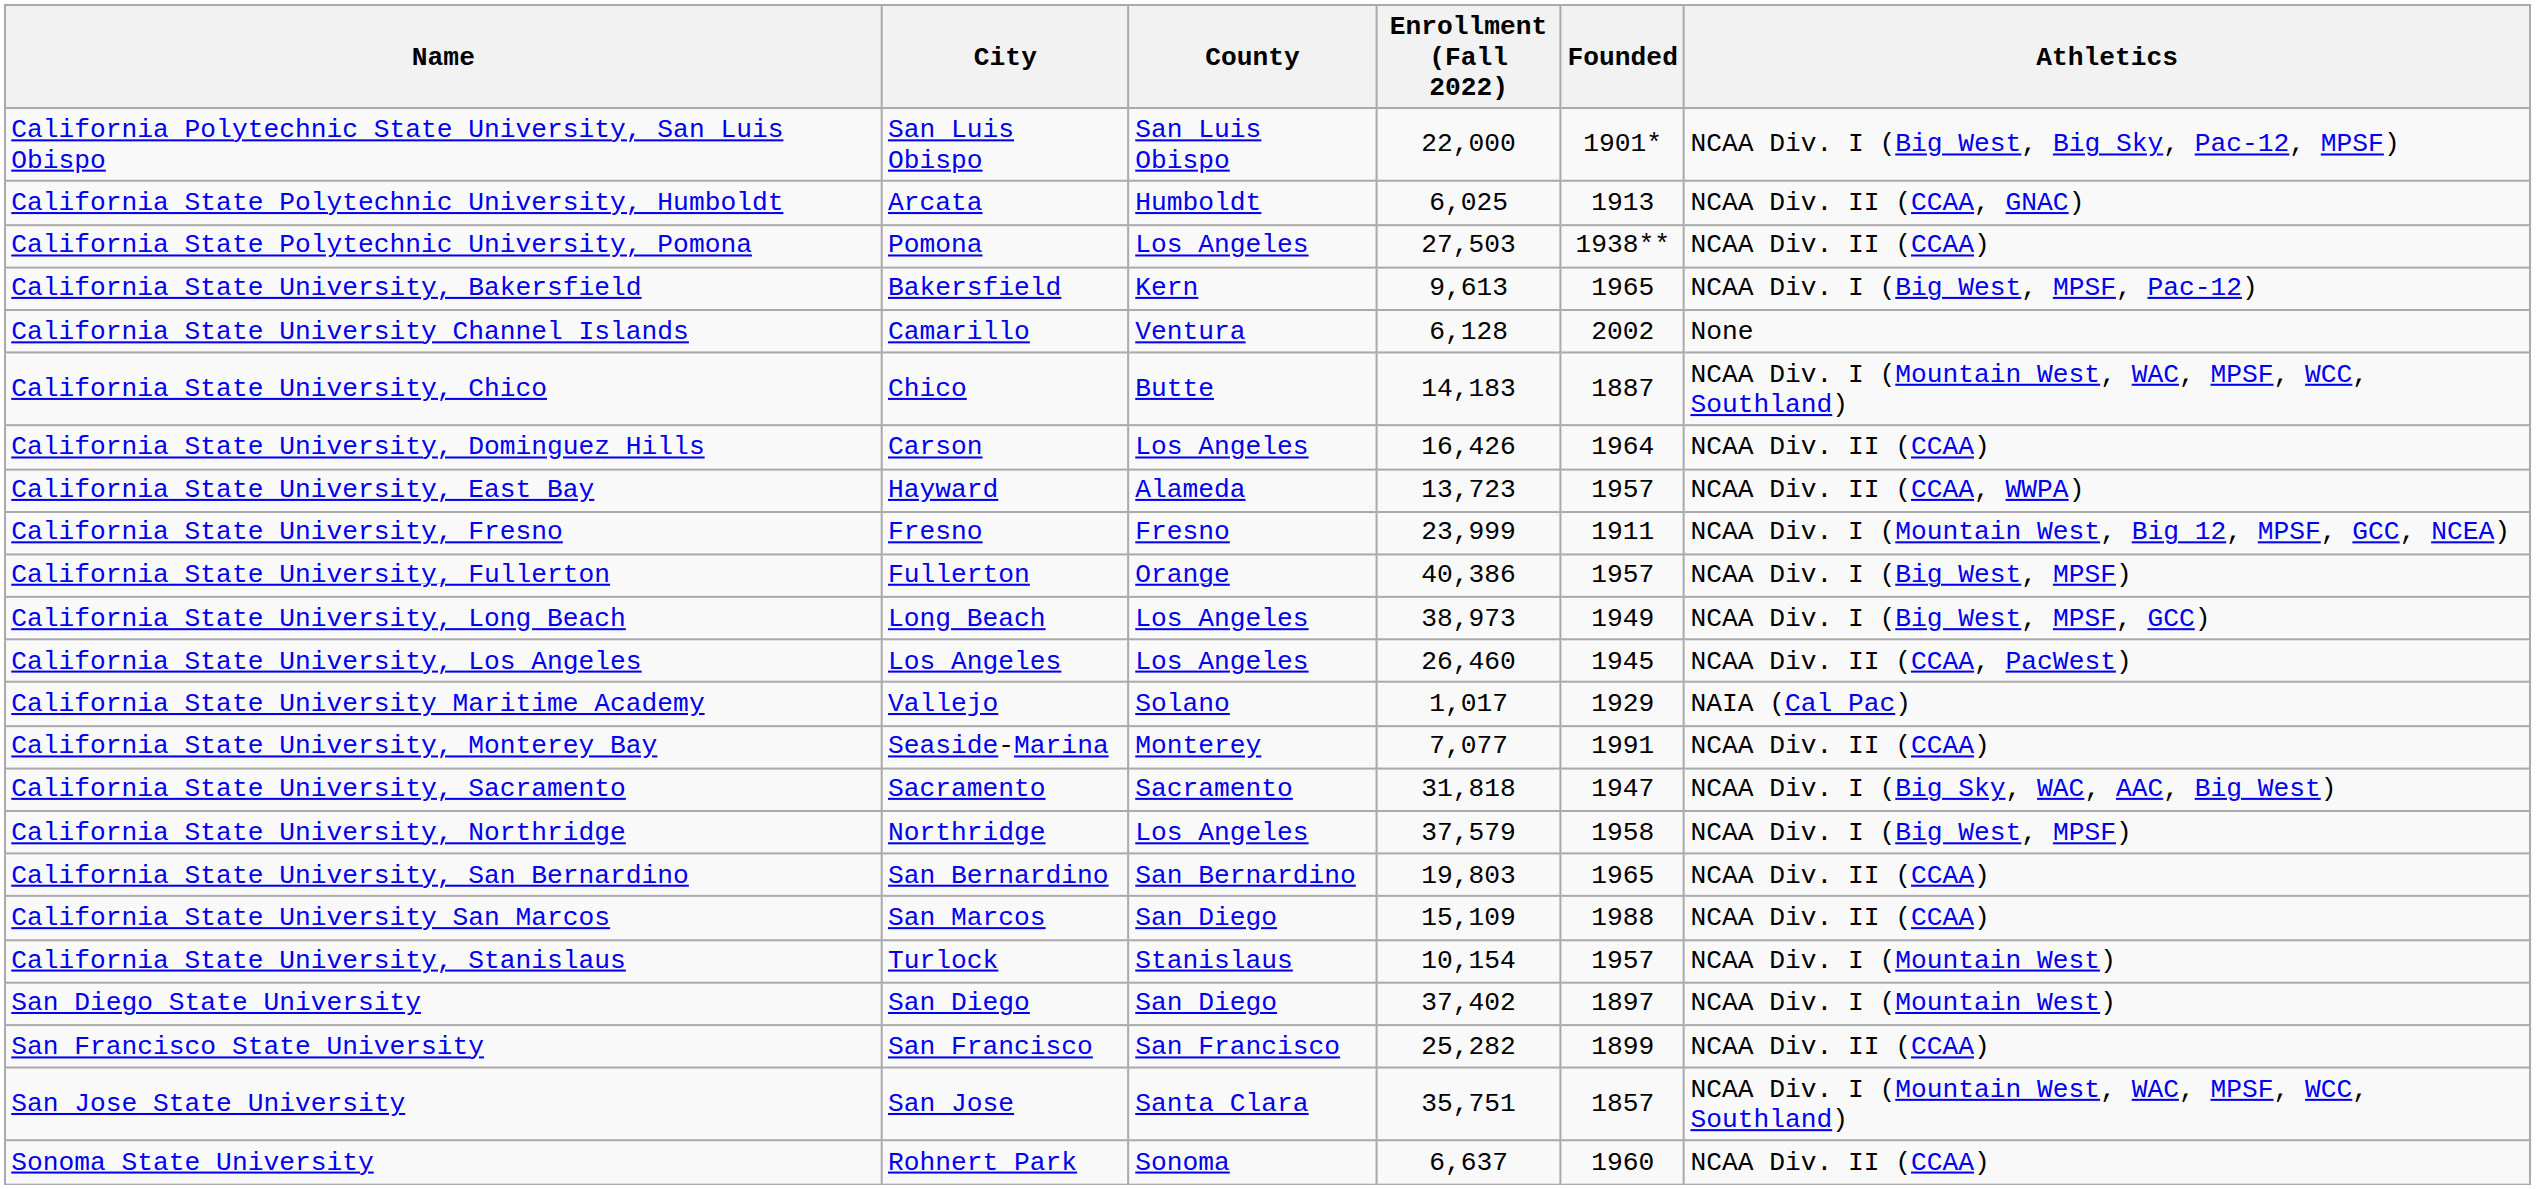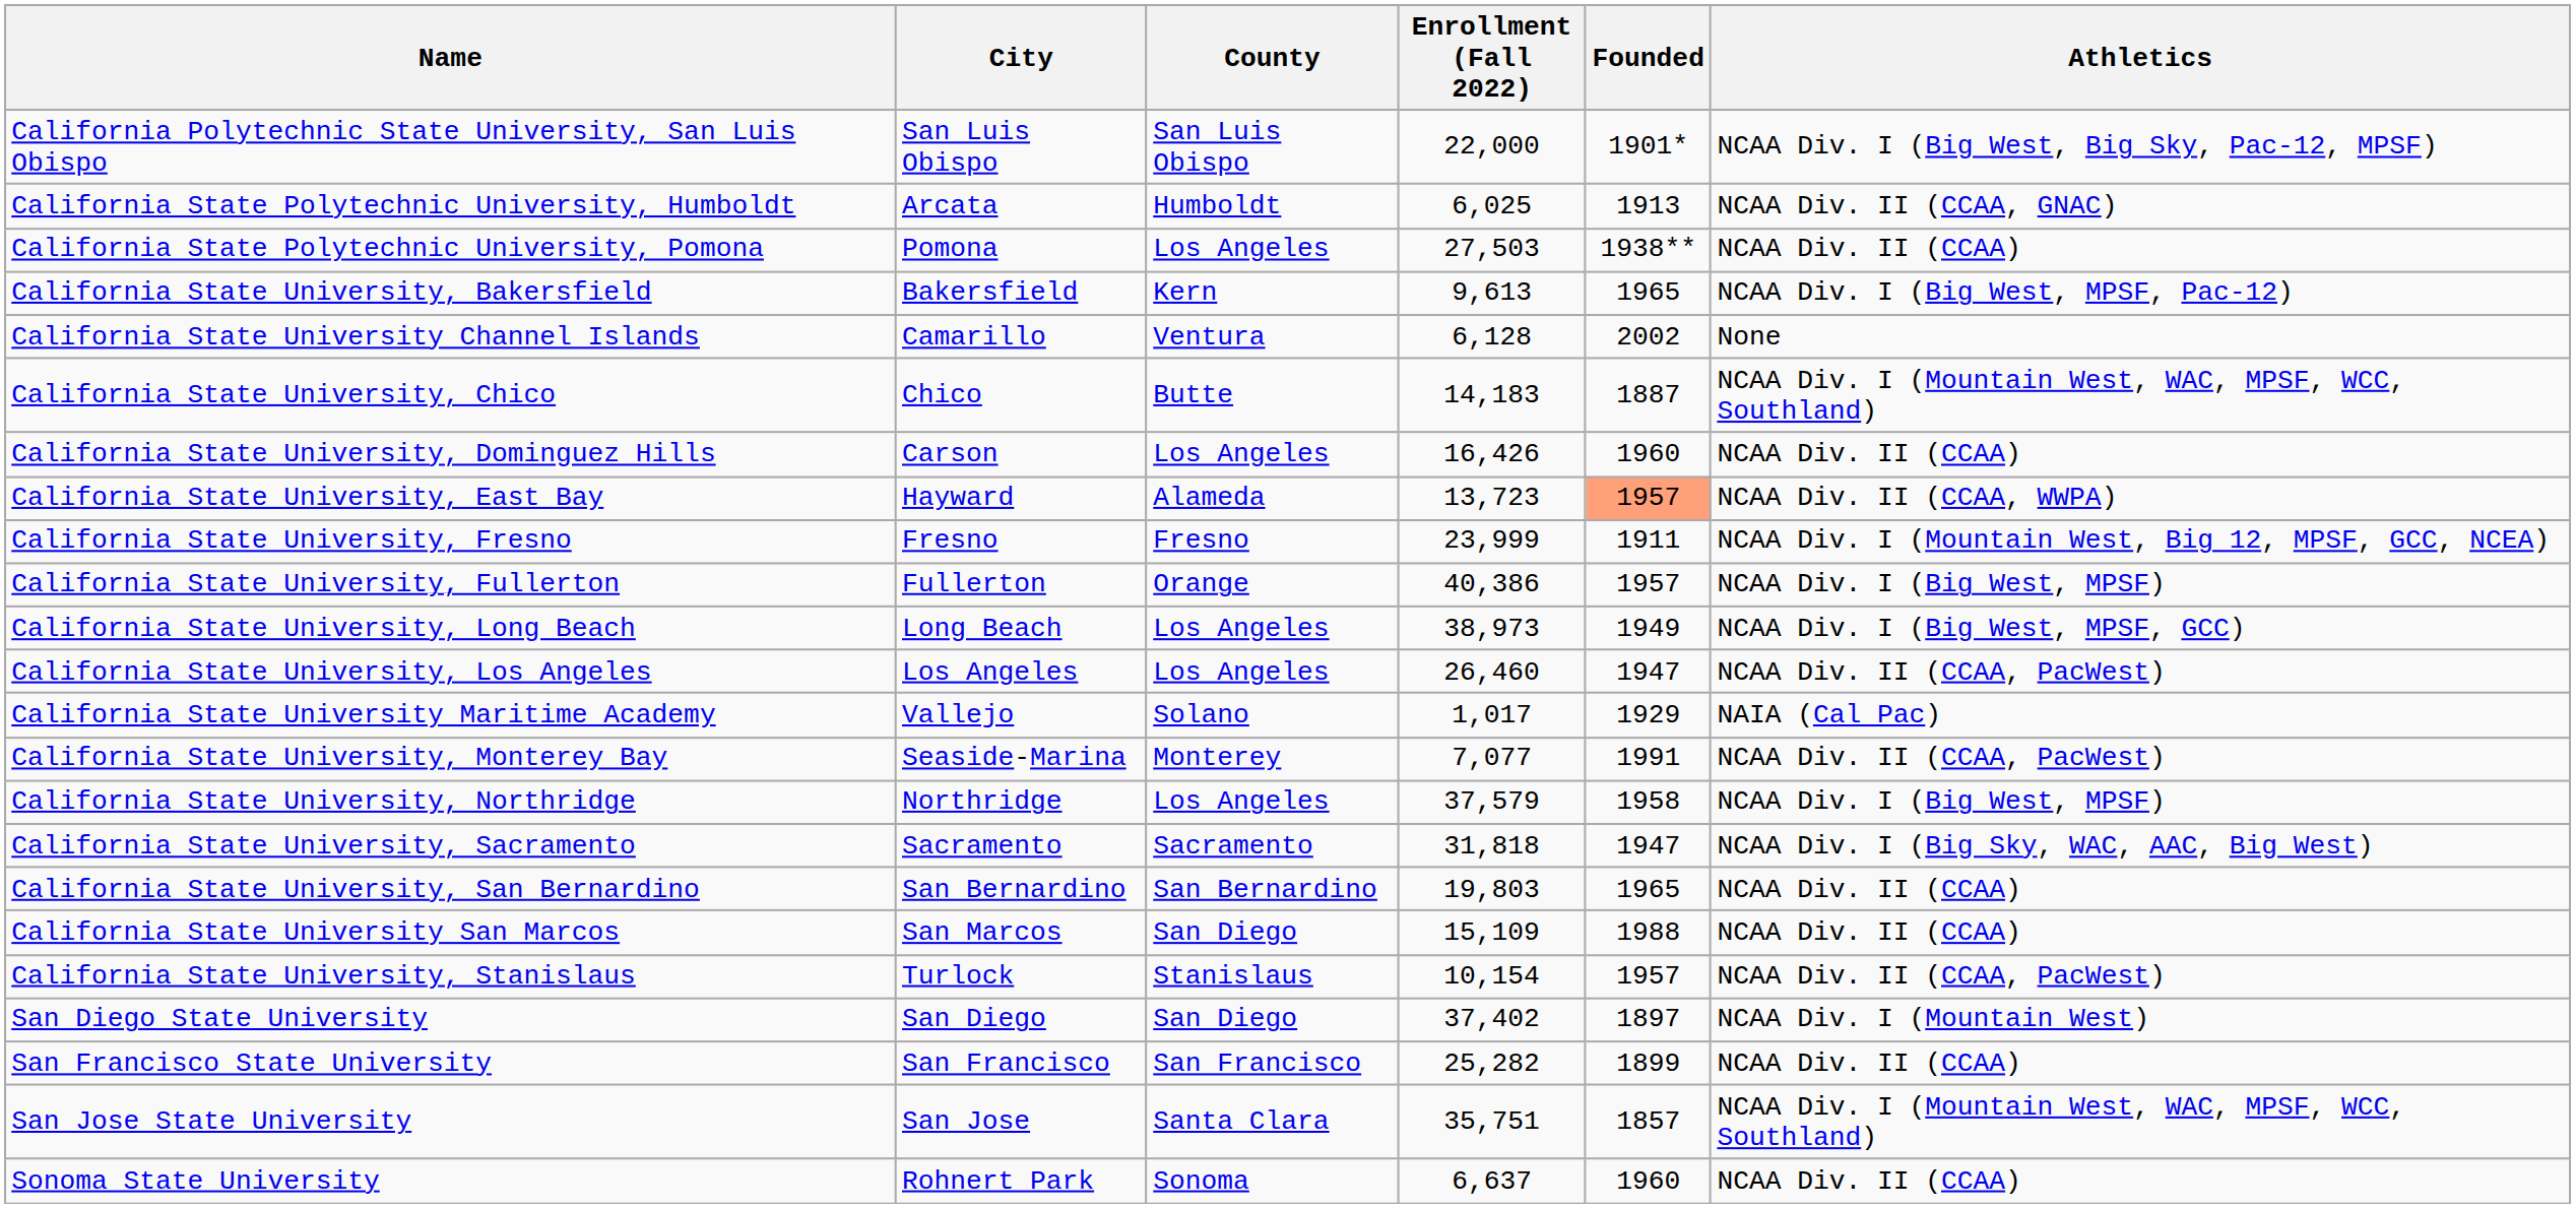California State University, Dominguez Hills | Founded: 1964 -> 1960
California State University, East Bay | Founded: no background -> lightsalmon background
California State University, Los Angeles | Founded: 1945 -> 1947
California State University, Monterey Bay | Athletics: NCAA Div. II (CCAA) -> NCAA Div. II (CCAA, PacWest)
rows swapped: California State University, Northridge <-> California State University, Sacramento
California State University, Stanislaus | Athletics: NCAA Div. I (Mountain West) -> NCAA Div. II (CCAA, PacWest)
